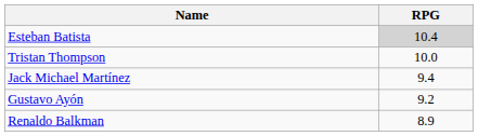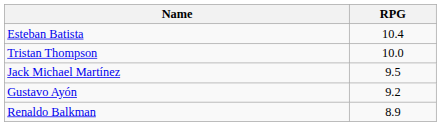Esteban Batista | RPG: lightgrey background -> no background
Jack Michael Martínez | RPG: 9.4 -> 9.5
